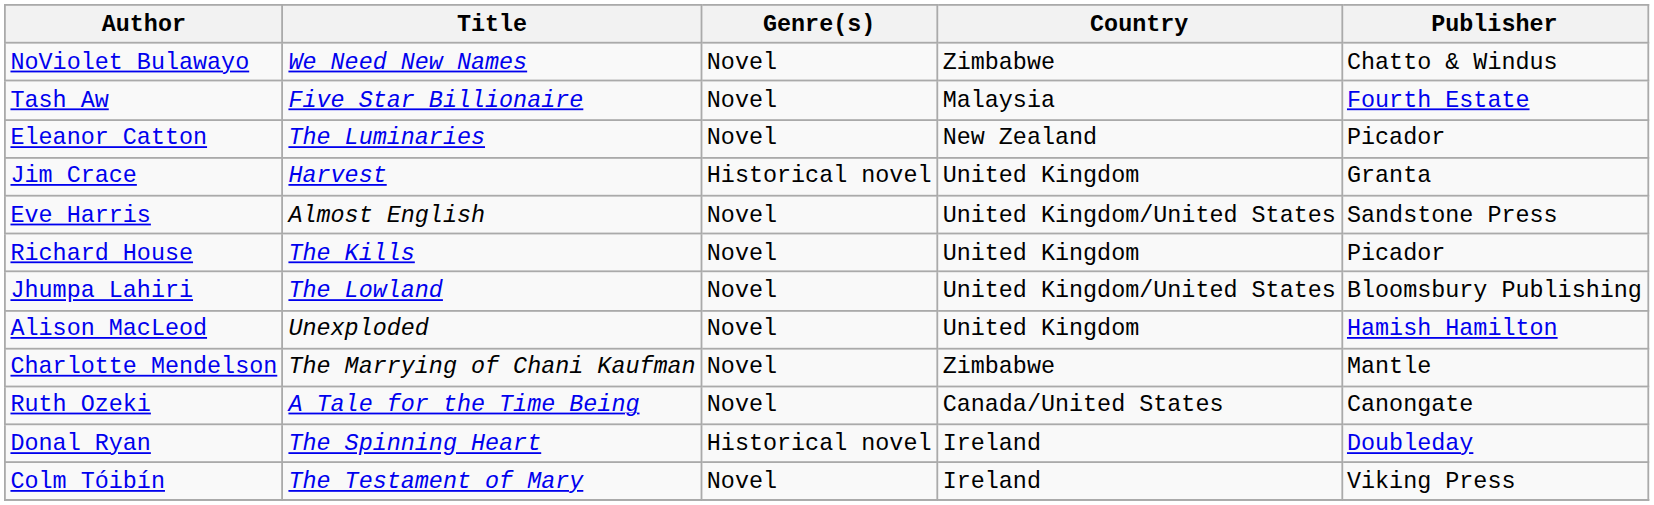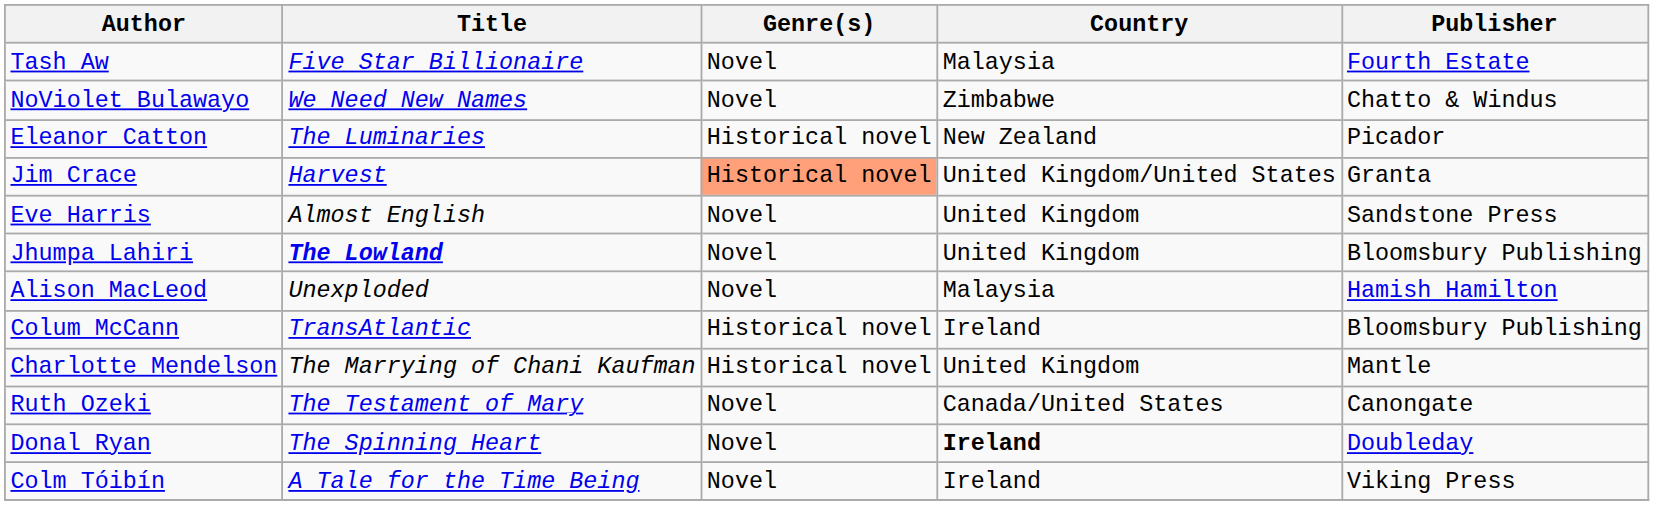rows swapped: Tash Aw <-> NoViolet Bulawayo
Eleanor Catton | Genre(s): Novel -> Historical novel
Jim Crace | Genre(s): no background -> lightsalmon background
Jim Crace | Country: United Kingdom -> United Kingdom/United States
Eve Harris | Country: United Kingdom/United States -> United Kingdom
- row: Richard House | The Kills | Novel | United Kingdom | Picador
Jhumpa Lahiri | Title: normal -> bold
Jhumpa Lahiri | Country: United Kingdom/United States -> United Kingdom
Alison MacLeod | Country: United Kingdom -> Malaysia
+ row: Colum McCann | TransAtlantic | Historical novel | Ireland | Bloomsbury Publishing
Charlotte Mendelson | Genre(s): Novel -> Historical novel
Charlotte Mendelson | Country: Zimbabwe -> United Kingdom
Ruth Ozeki | Title: A Tale for the Time Being -> The Testament of Mary
Donal Ryan | Genre(s): Historical novel -> Novel
Donal Ryan | Country: normal -> bold
Colm Tóibín | Title: The Testament of Mary -> A Tale for the Time Being
